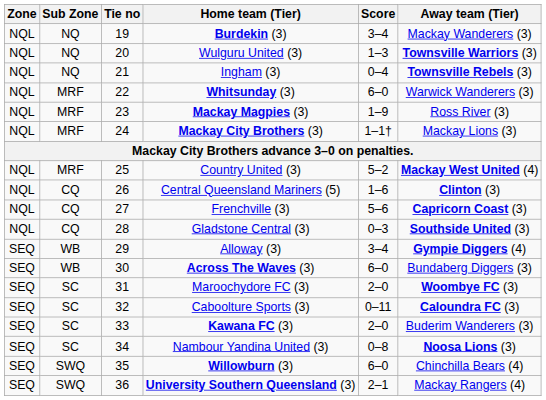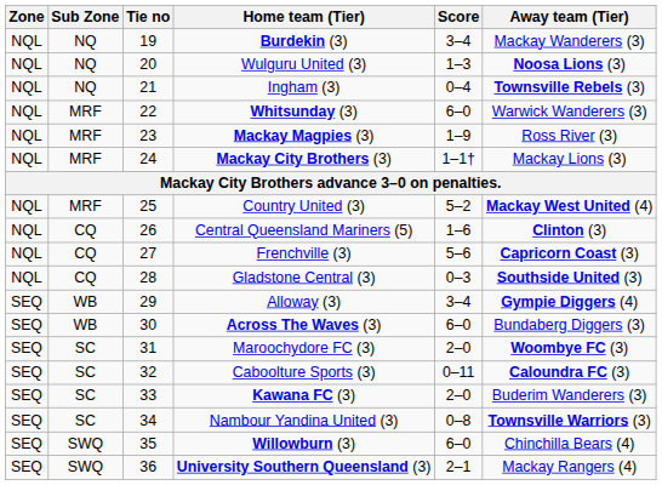Wulguru United (3) | Away team (Tier): Townsville Warriors (3) -> Noosa Lions (3)
Nambour Yandina United (3) | Away team (Tier): Noosa Lions (3) -> Townsville Warriors (3)
